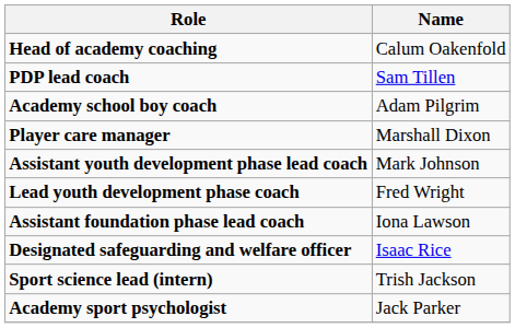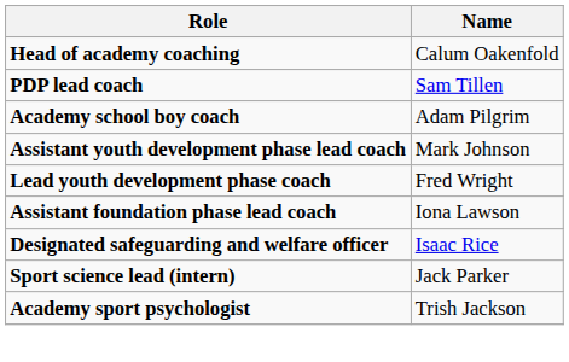- row: Player care manager | Marshall Dixon
Sport science lead (intern) | Name: Trish Jackson -> Jack Parker
Academy sport psychologist | Name: Jack Parker -> Trish Jackson
